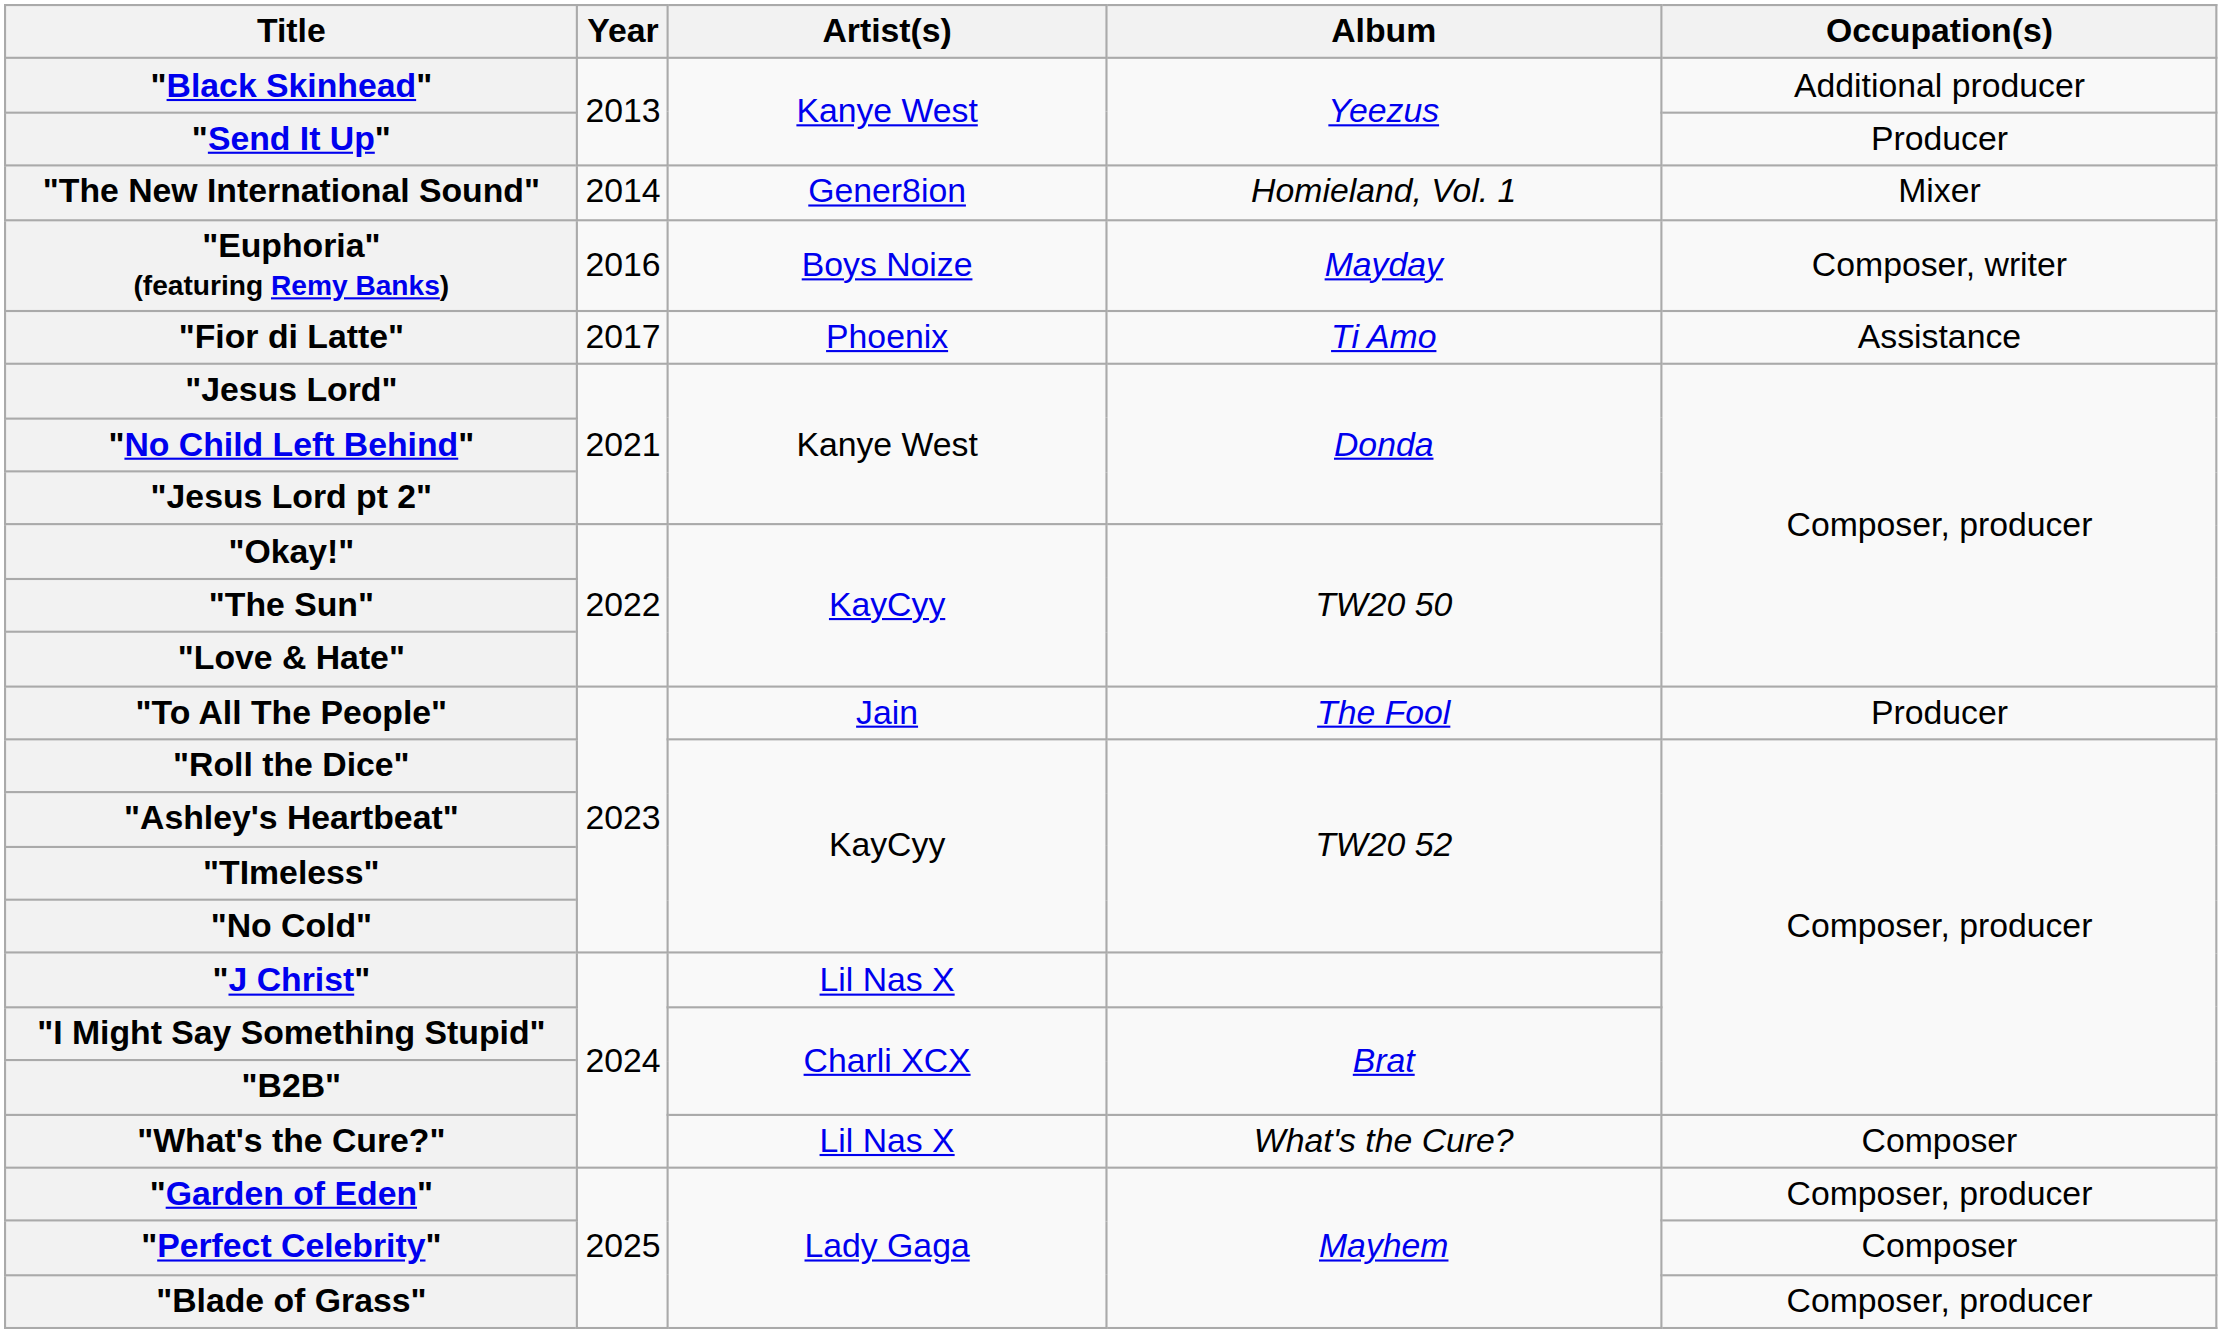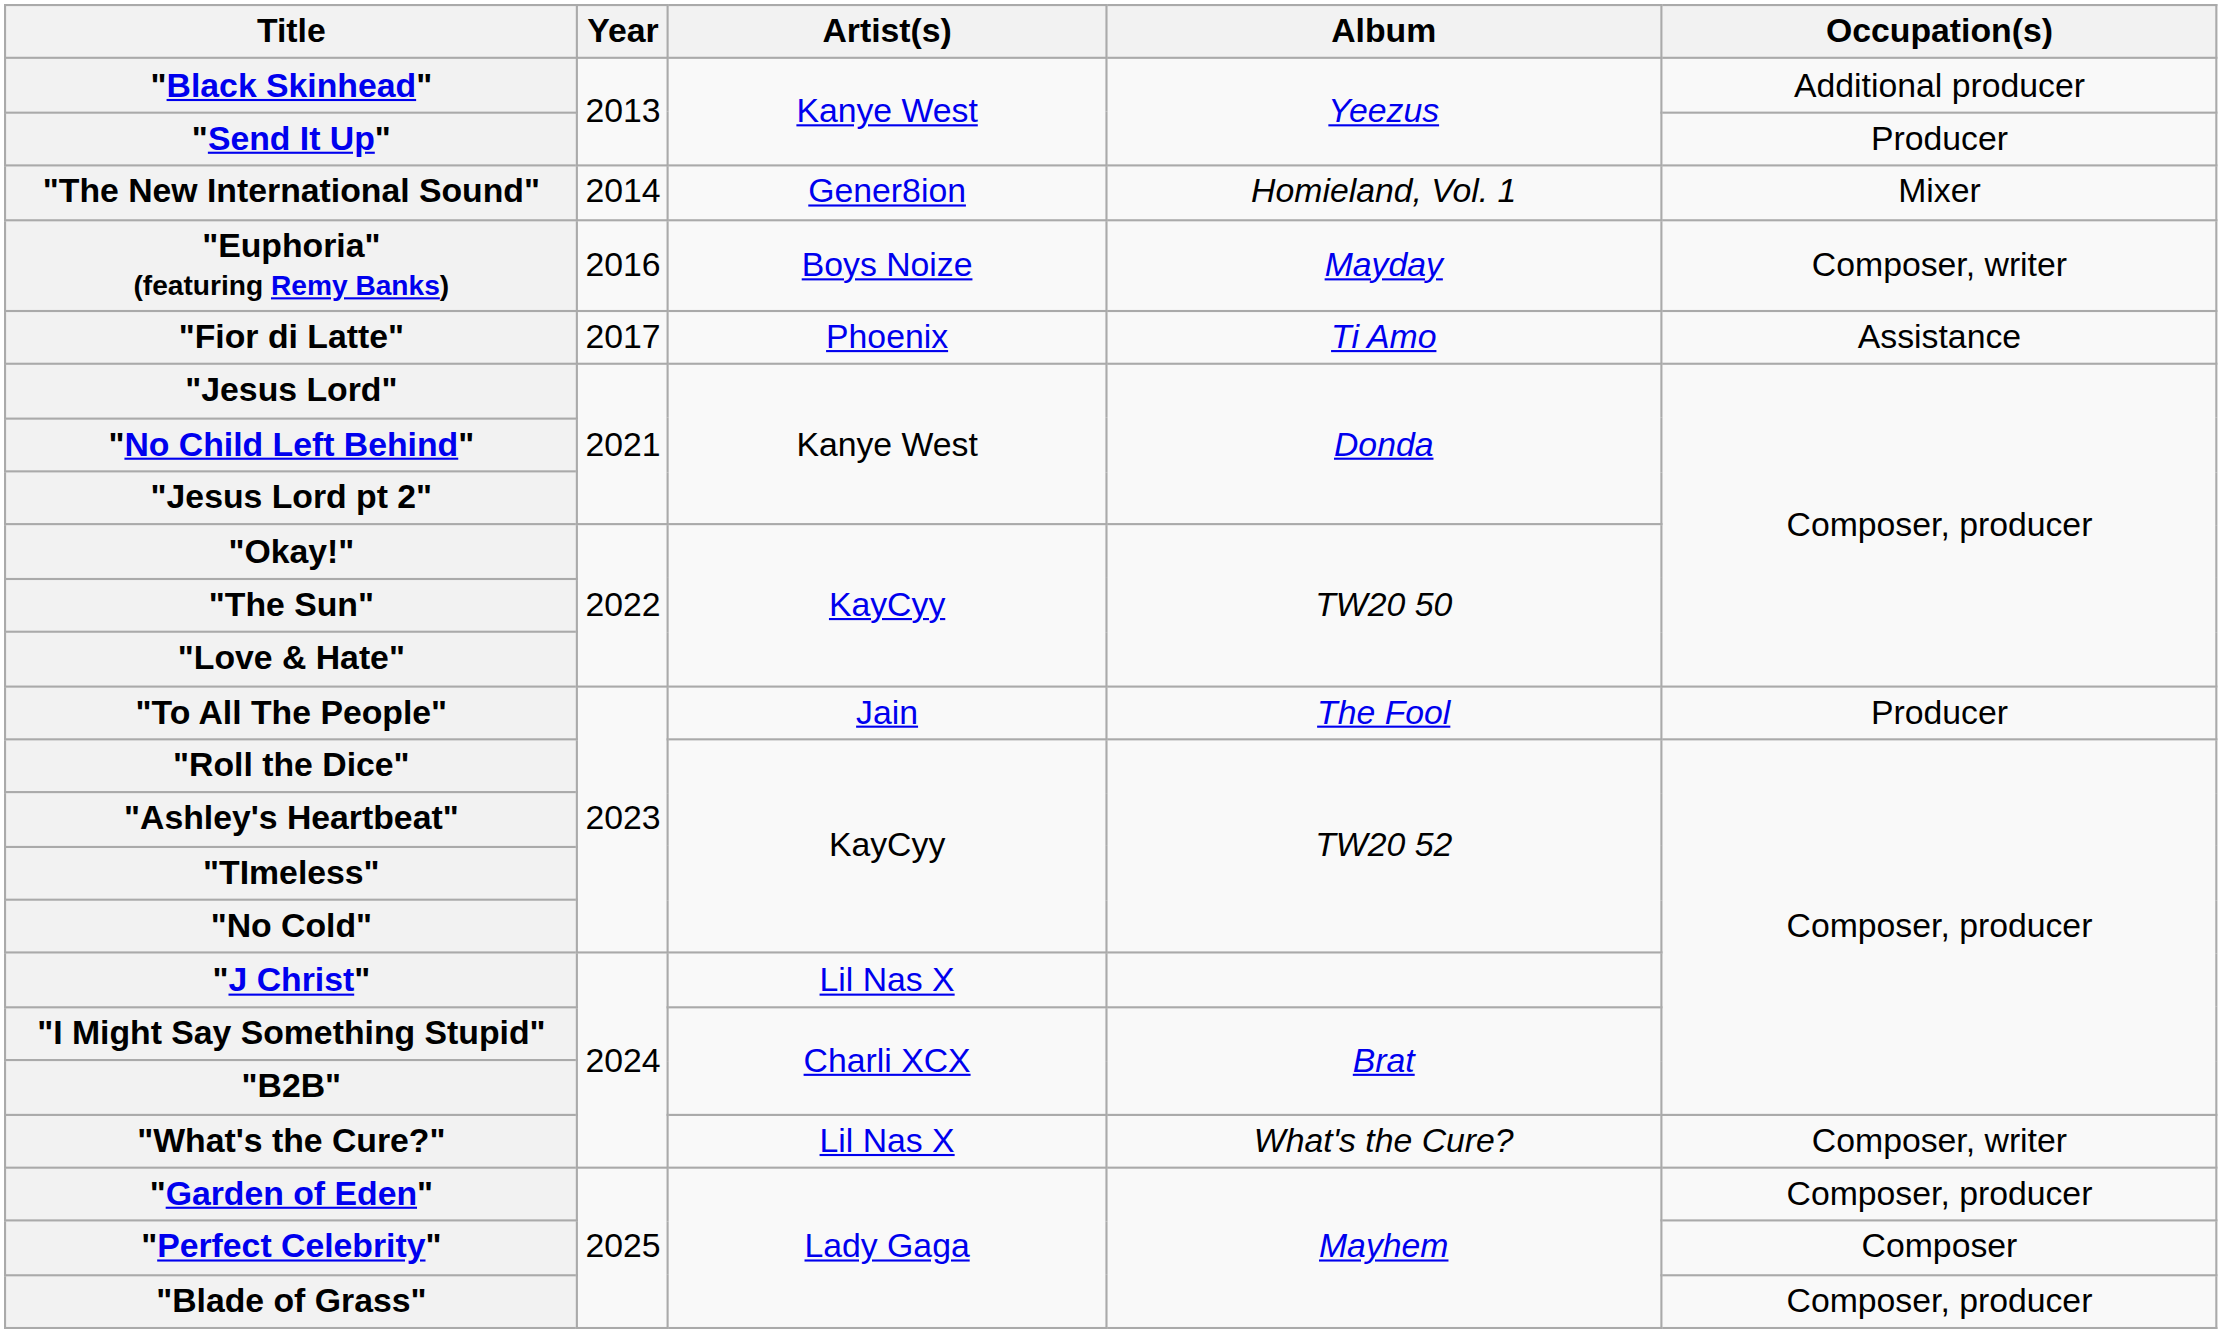"What's the Cure?" | Occupation(s): Composer -> Composer, writer
